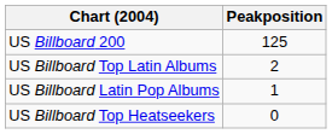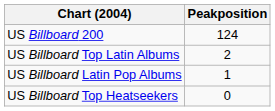US Billboard 200 | Peakposition: 125 -> 124
